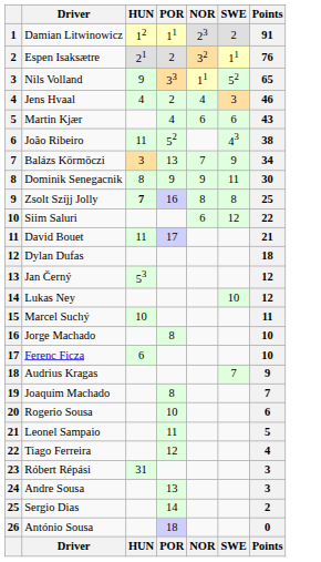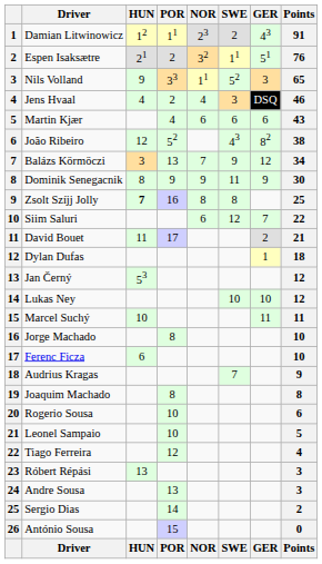+ column: GER | 43 | 51 | 3 | DSQ | 6 | 82 | 12 | 9 | 7 | 2 | 1 | 10 | 11 | GER
João Ribeiro | HUN: 11 -> 12
Joaquim Machado | Points: 7 -> 8
Leonel Sampaio | POR: 11 -> 10
Róbert Répási | HUN: 31 -> 13
António Sousa | POR: 18 -> 15
